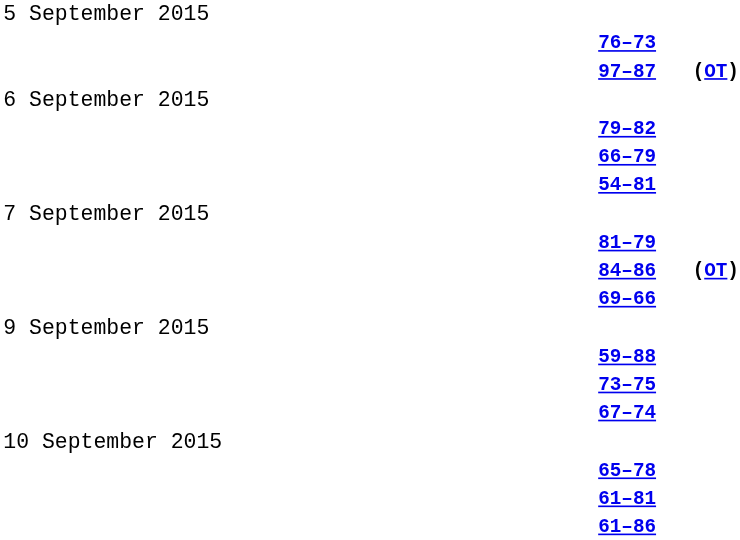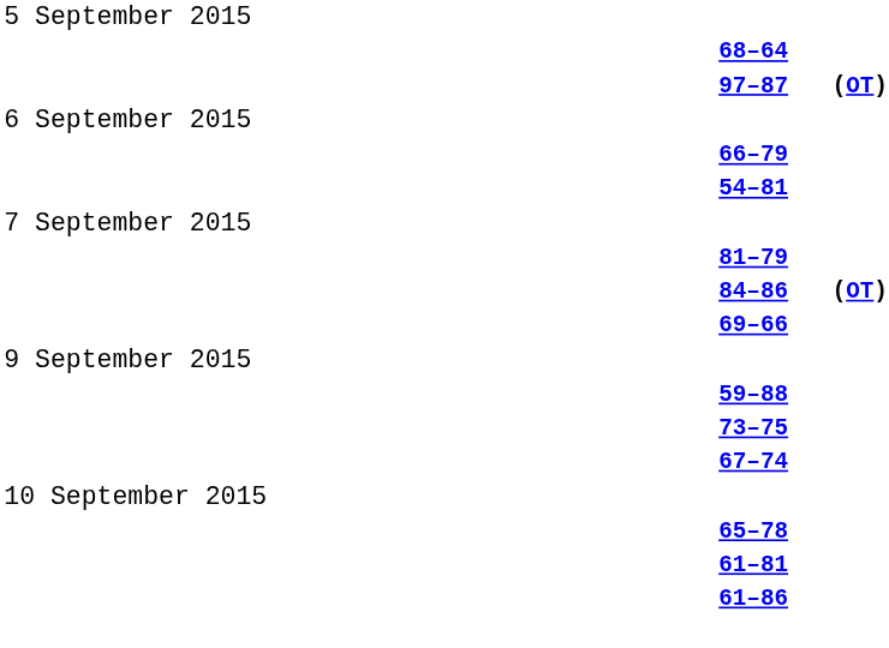+ row: 68–64
- row: 76–73
- row: 79–82
